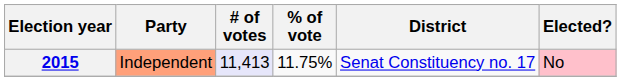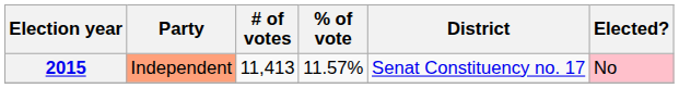2015 | # of votes: lavender background -> no background
2015 | % of vote: 11.75% -> 11.57%
